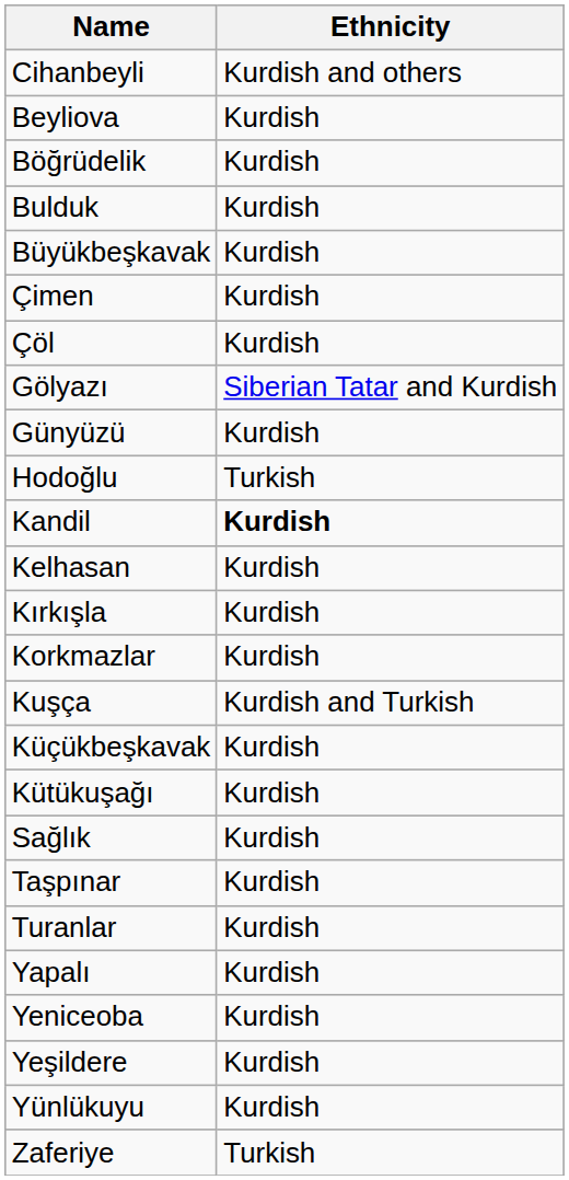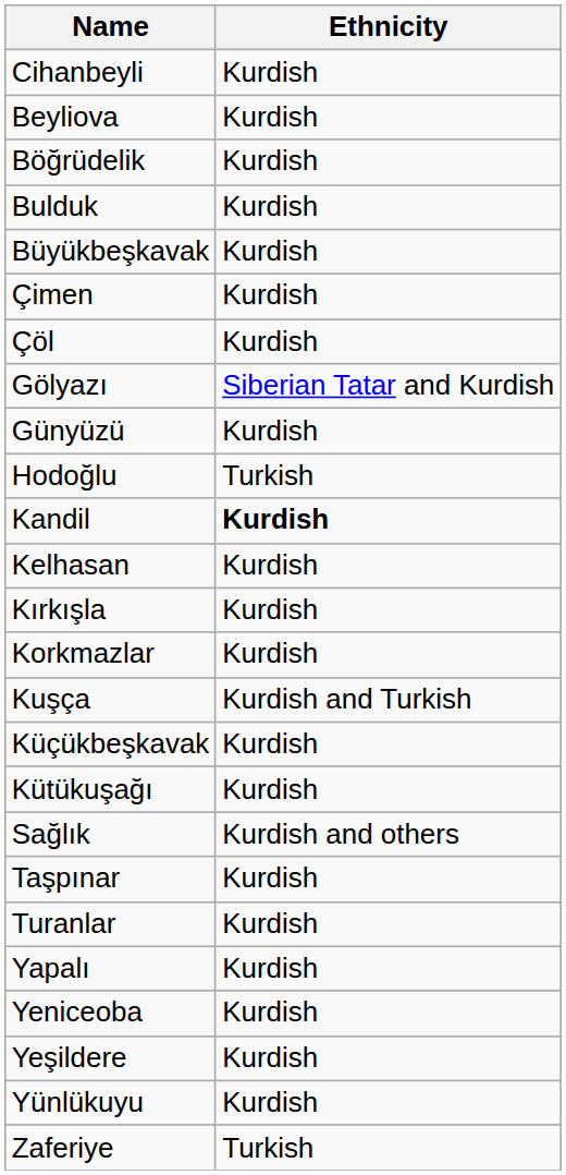Cihanbeyli | Ethnicity: Kurdish and others -> Kurdish
Sağlık | Ethnicity: Kurdish -> Kurdish and others
